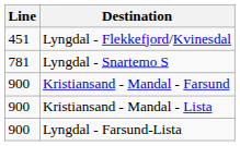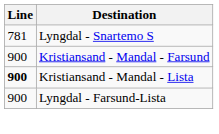- row: 451 | Lyngdal - Flekkefjord/Kvinesdal
Kristiansand - Mandal - Lista | Line: normal -> bold
